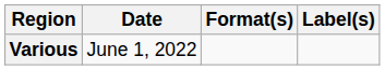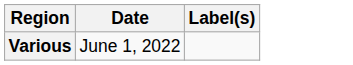- column: Format(s)
